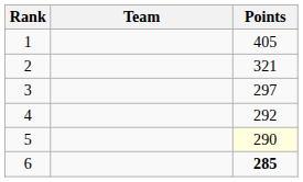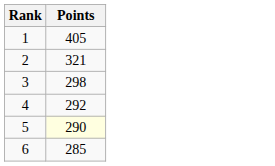- column: Team
3 | Points: 297 -> 298
6 | Points: bold -> normal
